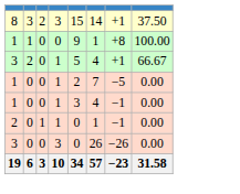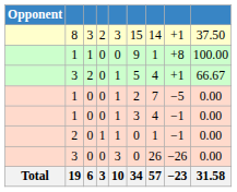+ column: Opponent | Total
